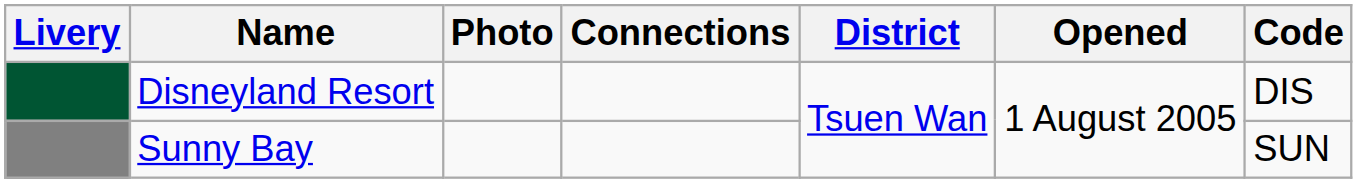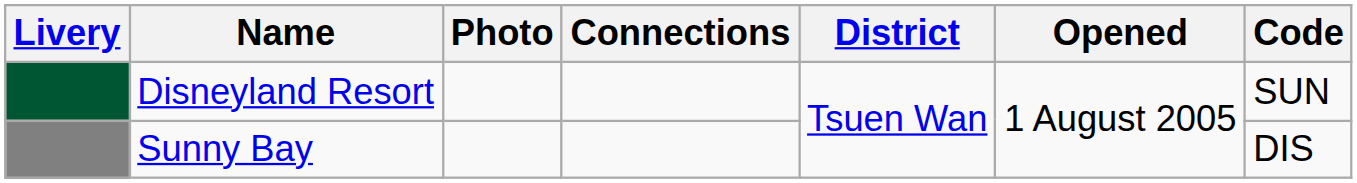Disneyland Resort | Code: DIS -> SUN
Sunny Bay | Code: SUN -> DIS
